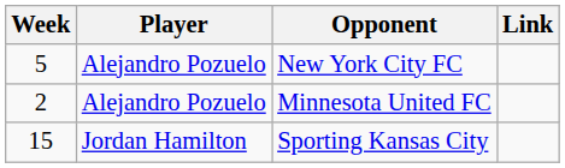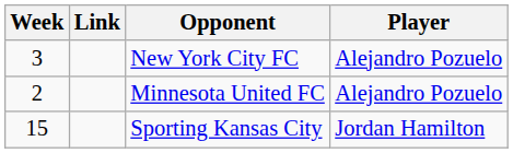columns swapped: Player <-> Link
New York City FC | Week: 5 -> 3
